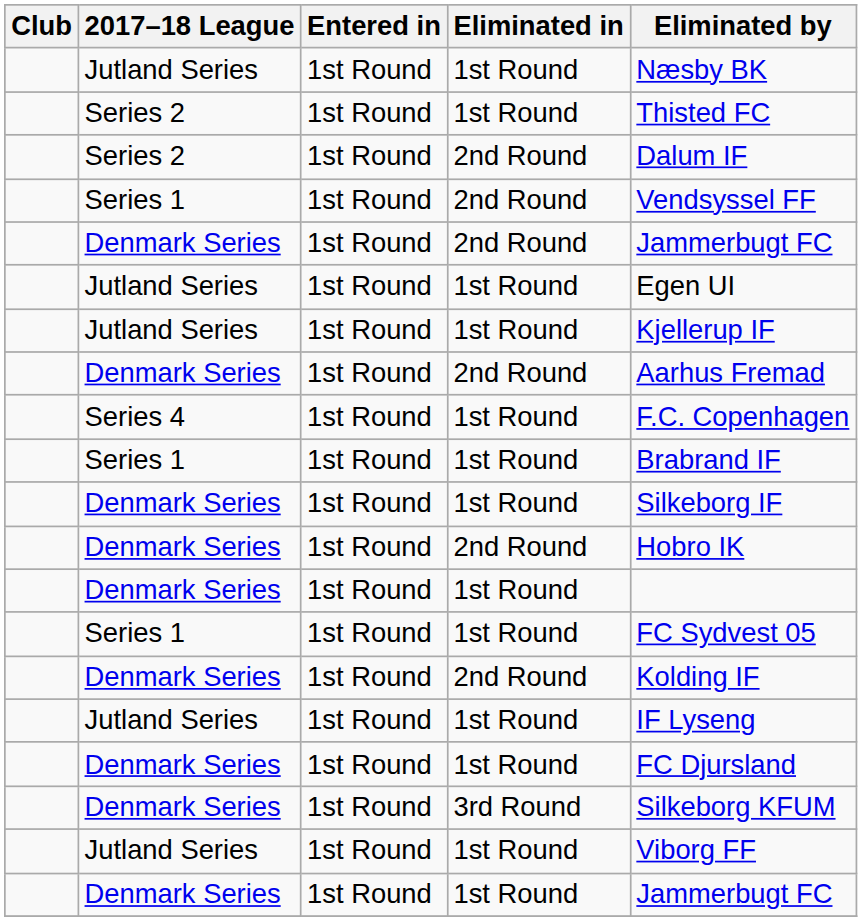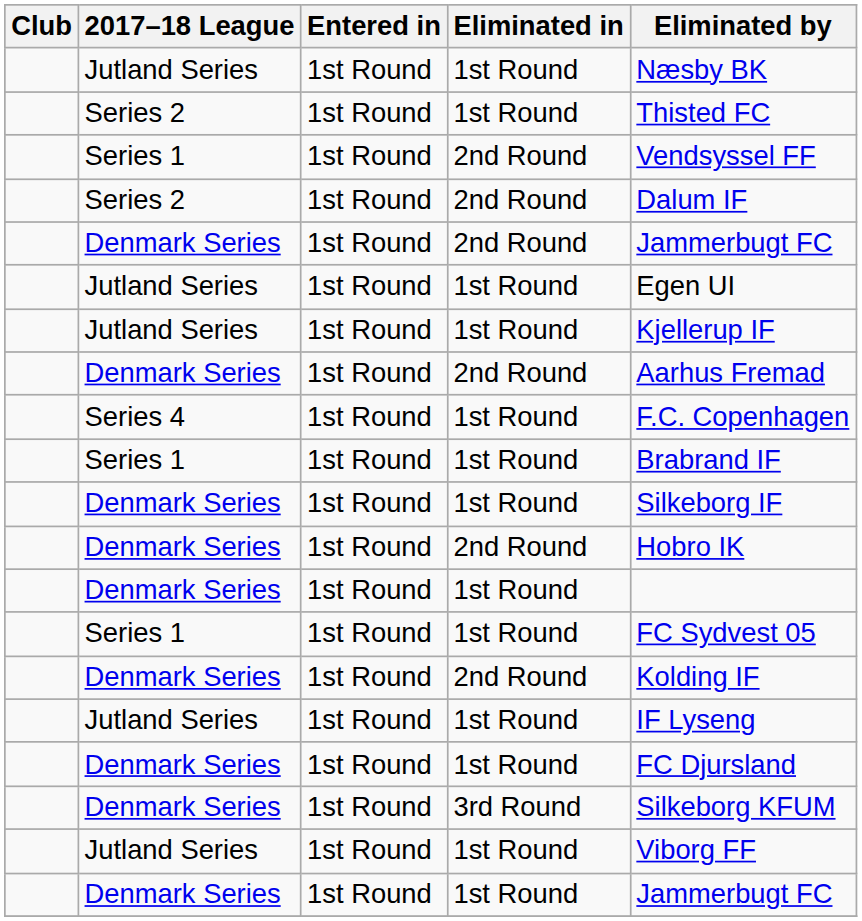rows swapped: Series 2 / 2nd Round <-> Series 1 / 2nd Round
